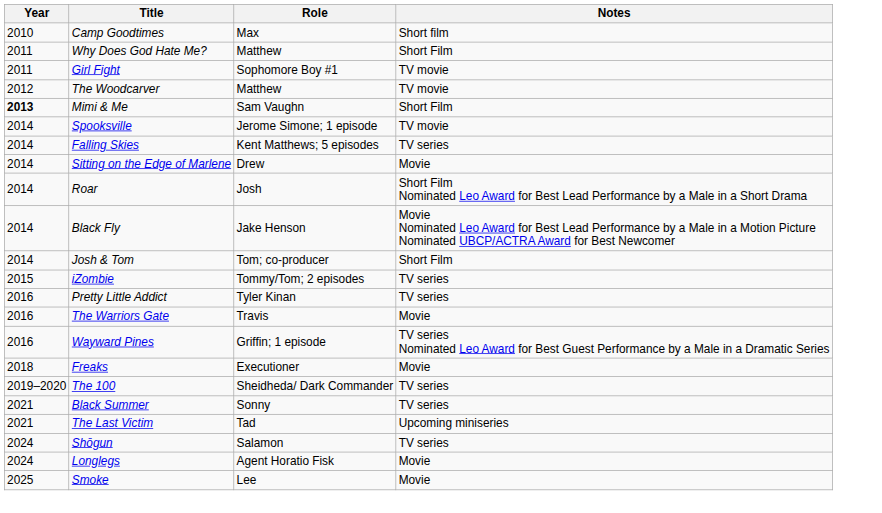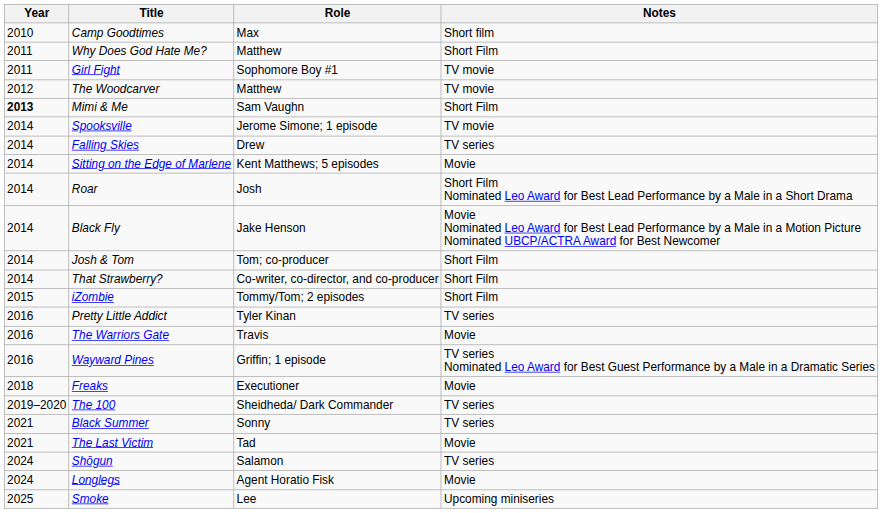Falling Skies | Role: Kent Matthews; 5 episodes -> Drew
Sitting on the Edge of Marlene | Role: Drew -> Kent Matthews; 5 episodes
+ row: 2014 | That Strawberry? | Co-writer, co-director, and co-producer | Short Film
iZombie | Notes: TV series -> Short Film
The Last Victim | Notes: Upcoming miniseries -> Movie
Smoke | Notes: Movie -> Upcoming miniseries
